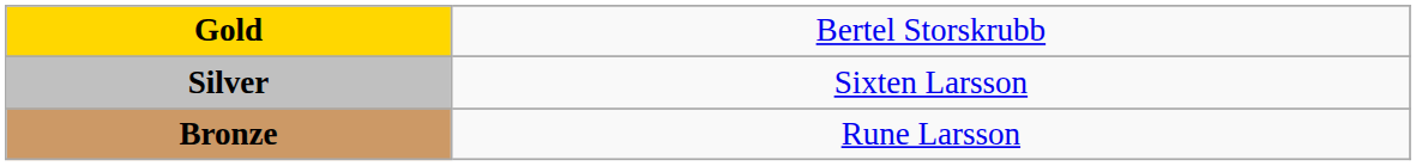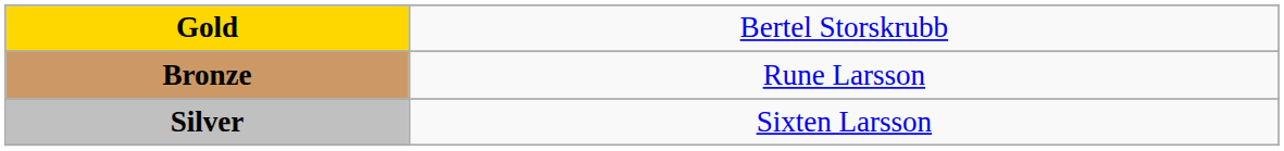rows swapped: Silver <-> Bronze
